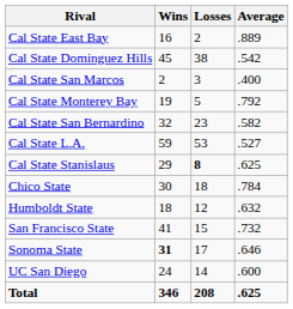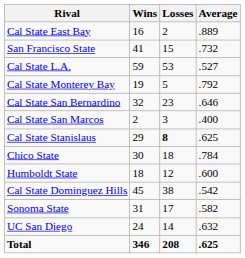rows swapped: Cal State Dominguez Hills <-> San Francisco State
rows swapped: Cal State L.A. <-> Cal State San Marcos
Cal State San Bernardino | Average: .582 -> .646
Humboldt State | Average: .632 -> .600
Sonoma State | Wins: bold -> normal
Sonoma State | Average: .646 -> .582
UC San Diego | Average: .600 -> .632
